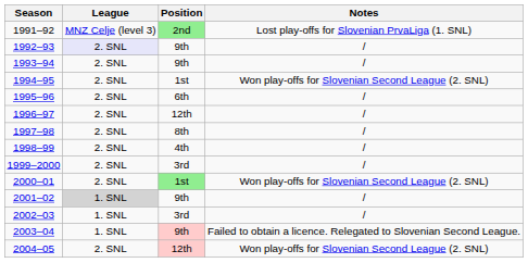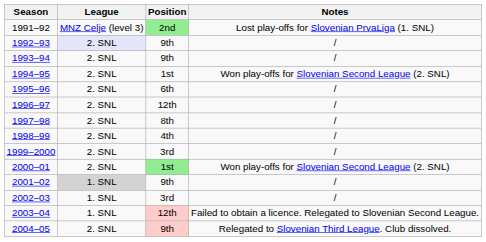2003–04 | Position: 9th -> 12th
2004–05 | Position: 12th -> 9th
2004–05 | Notes: Won play-offs for Slovenian Second League (2. SNL) -> Relegated to Slovenian Third League. Club dissolved.
